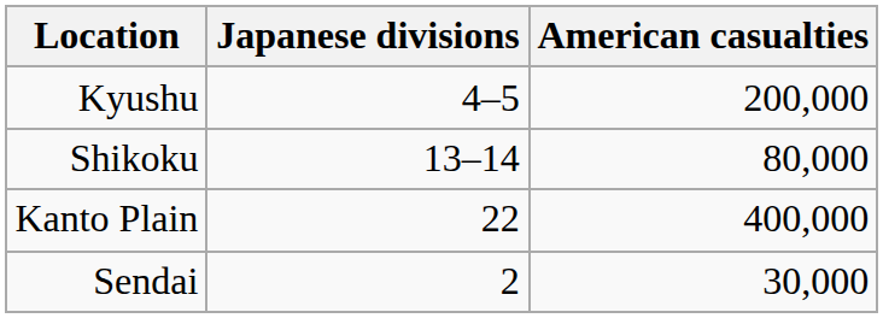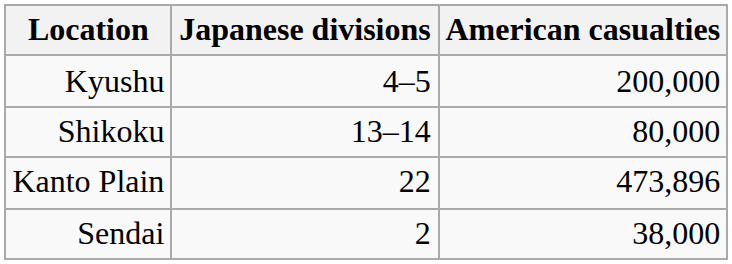Kanto Plain | American casualties: 400,000 -> 473,896
Sendai | American casualties: 30,000 -> 38,000
